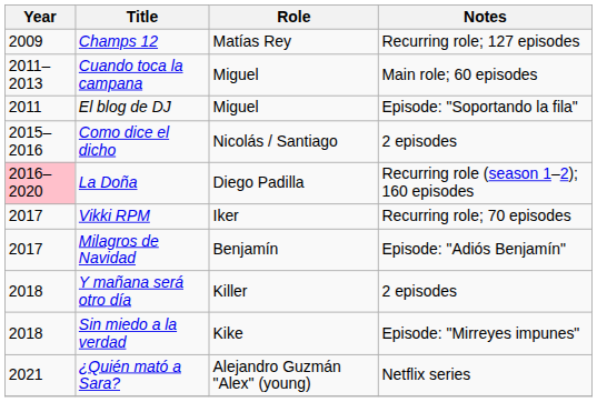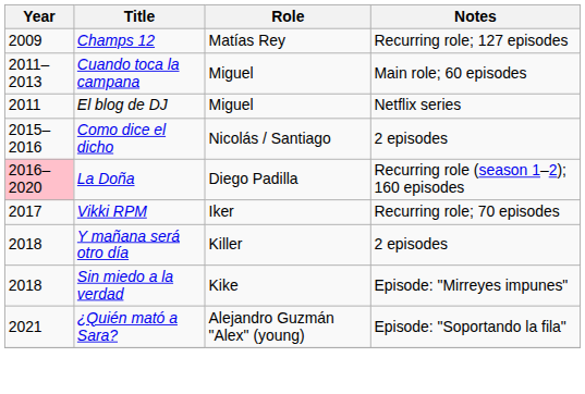El blog de DJ | Notes: Episode: "Soportando la fila" -> Netflix series
- row: 2017 | Milagros de Navidad | Benjamín | Episode: "Adiós Benjamín"
¿Quién mató a Sara? | Notes: Netflix series -> Episode: "Soportando la fila"
